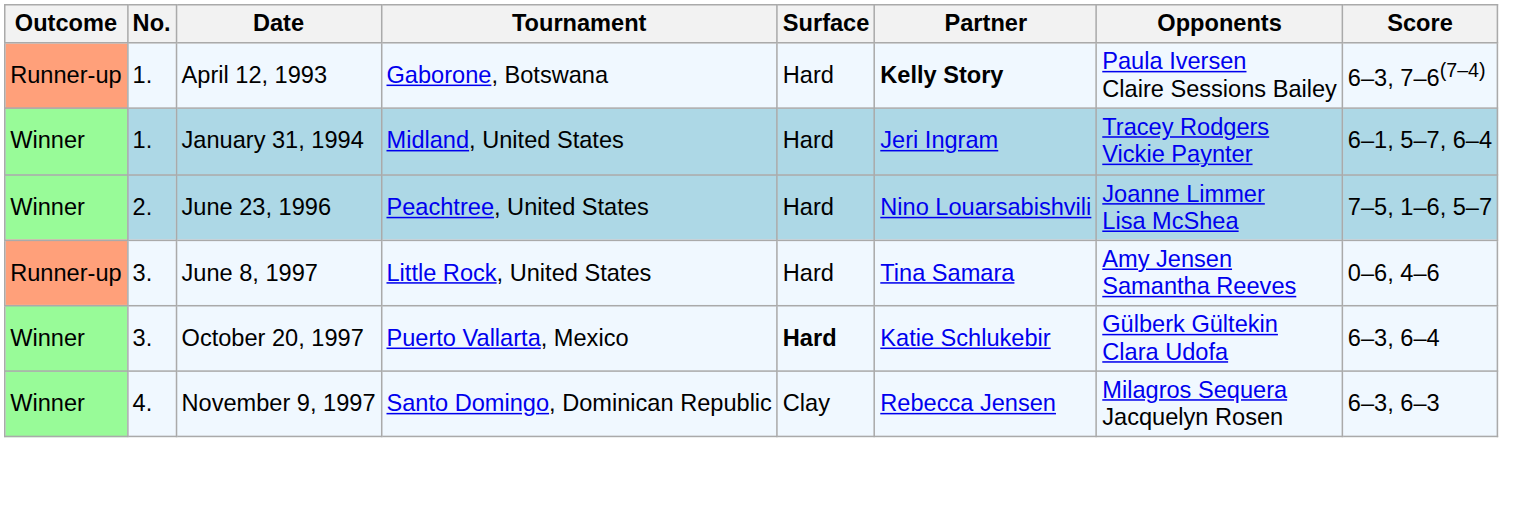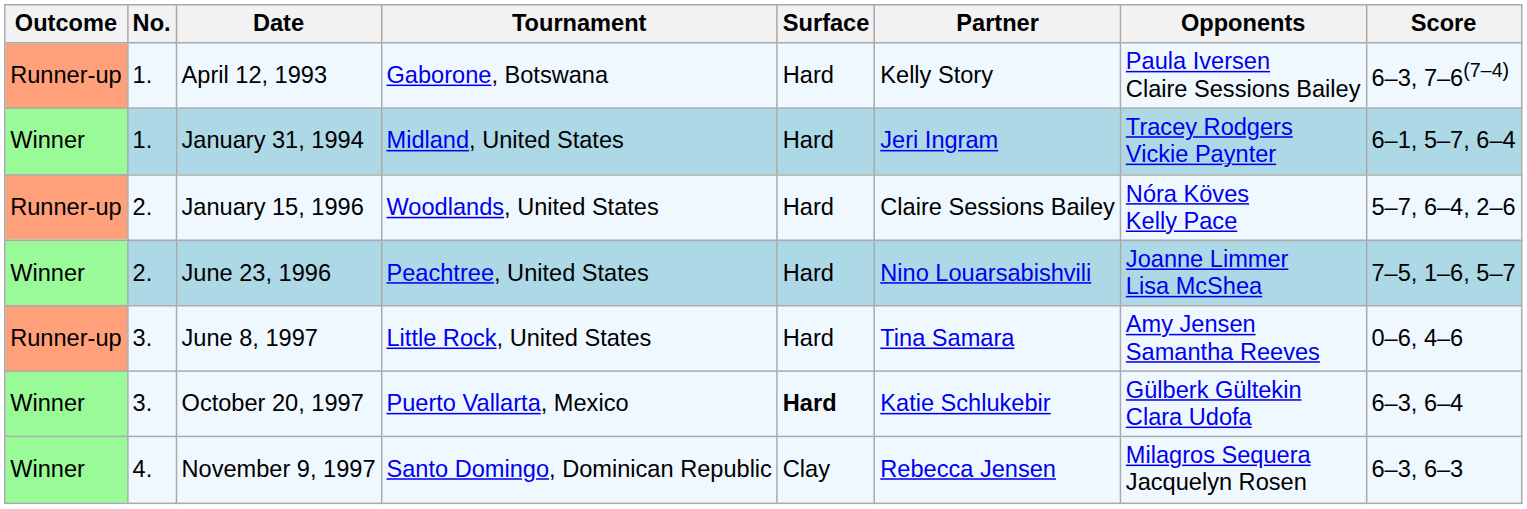April 12, 1993 | Partner: bold -> normal
+ row: Runner-up | 2. | January 15, 1996 | Woodlands, United States | Hard | Claire Sessions Bailey | Nóra Köves Kelly Pace | 5–7, 6–4, 2–6
